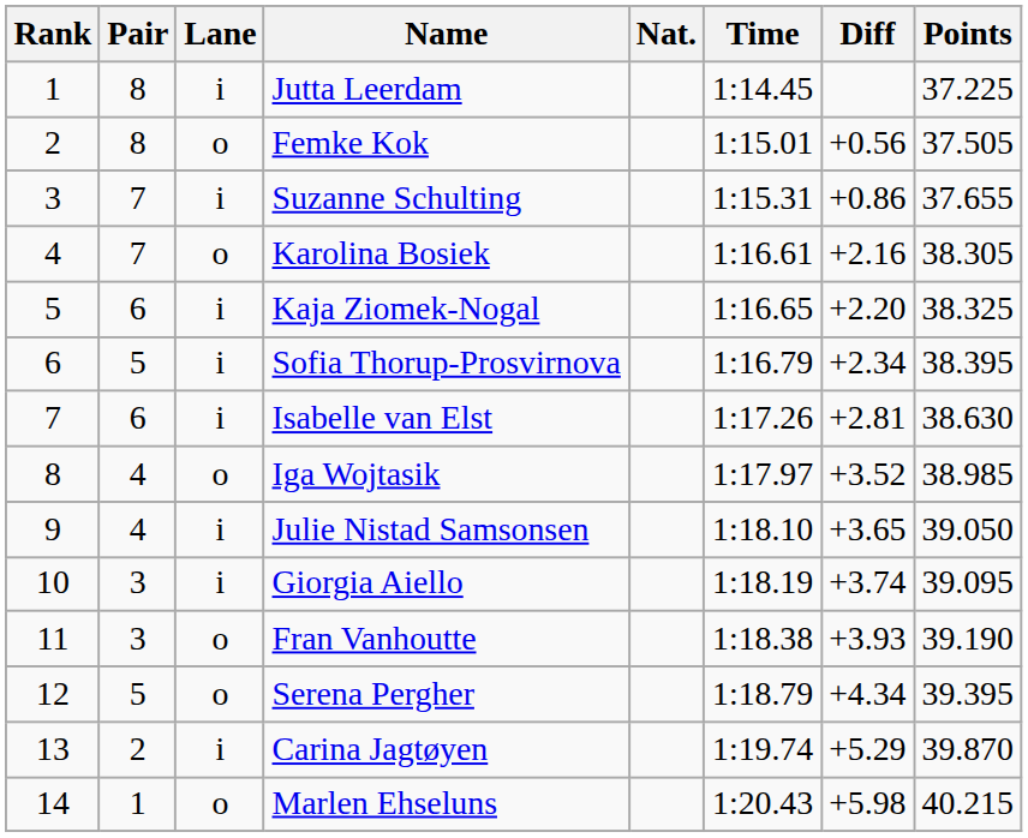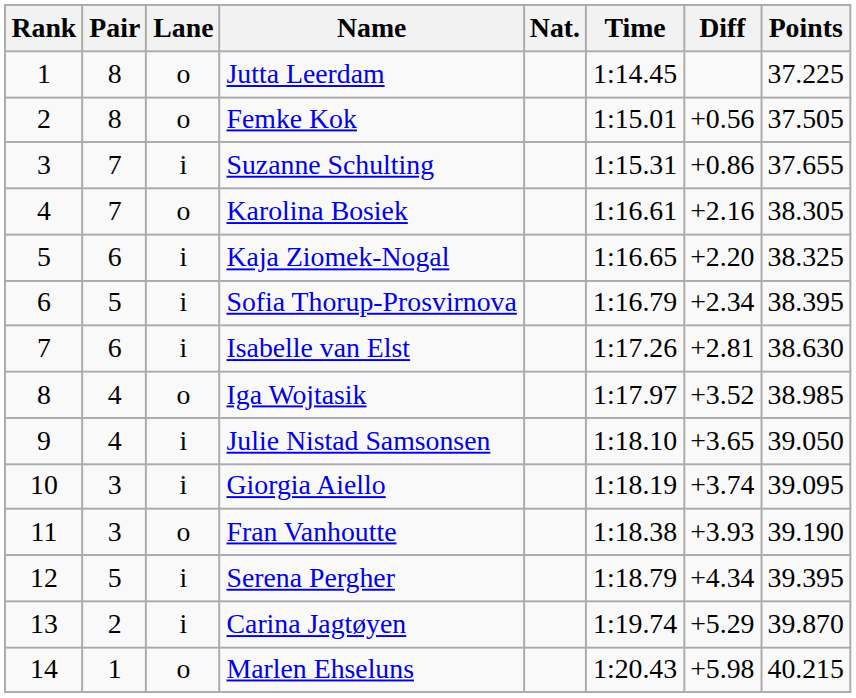Jutta Leerdam | Lane: i -> o
Serena Pergher | Lane: o -> i
